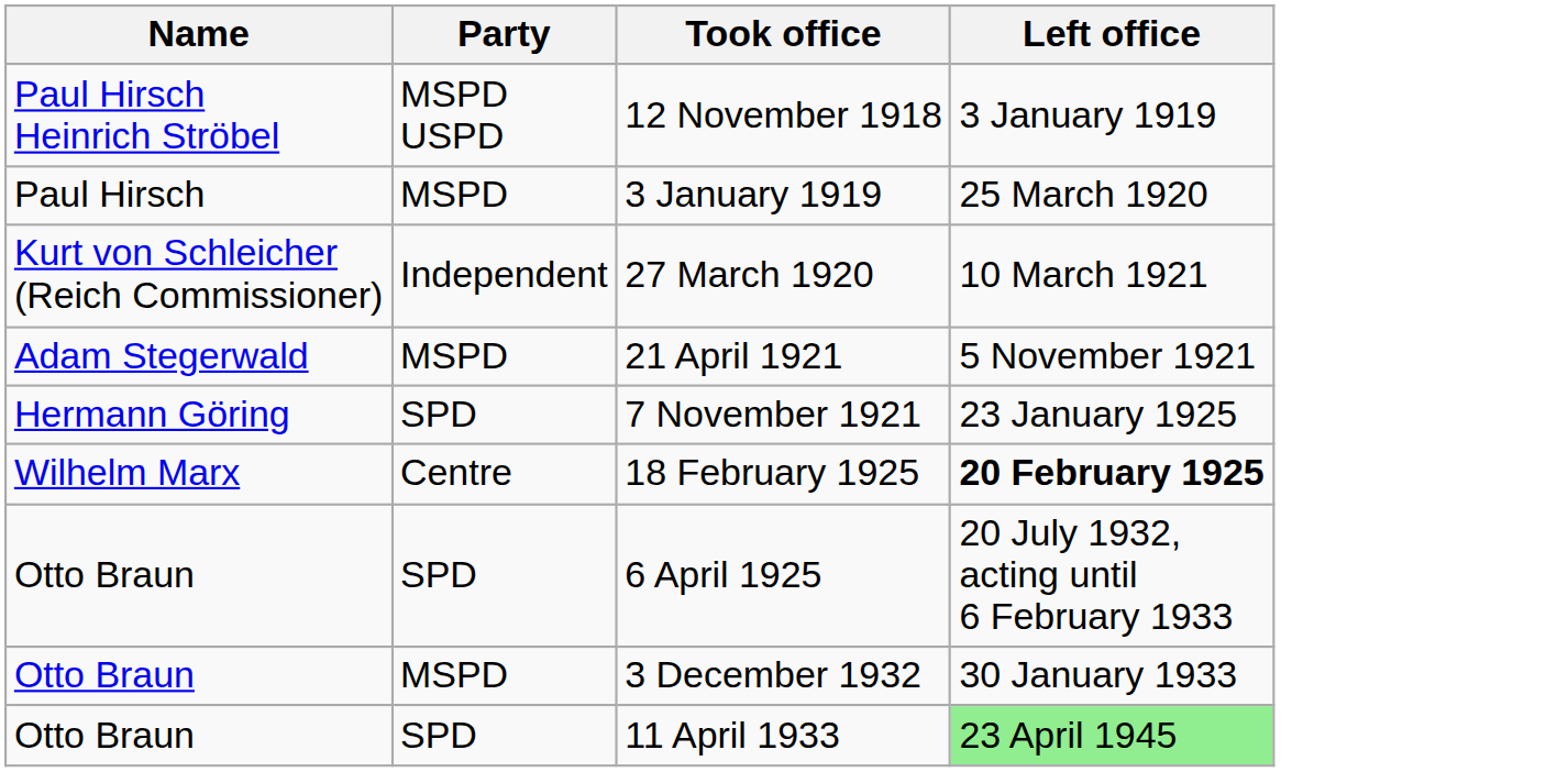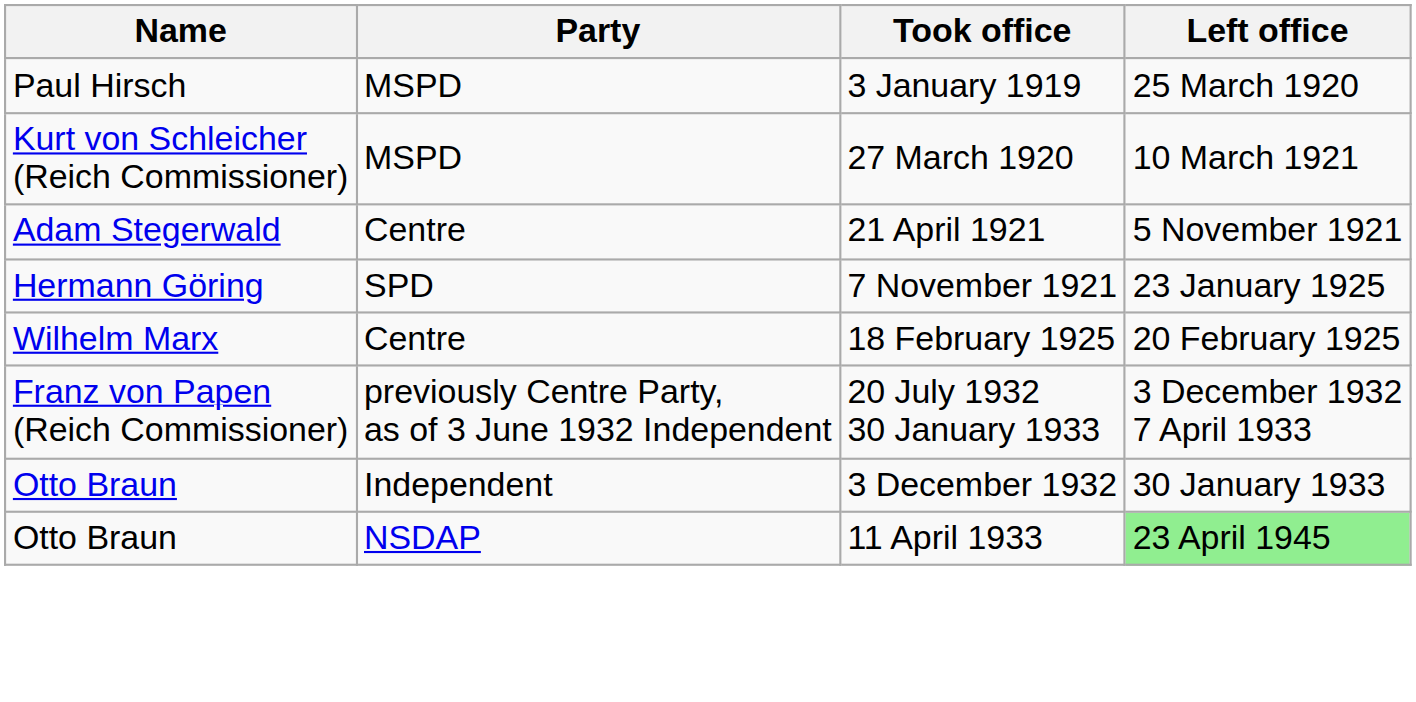- row: Paul Hirsch Heinrich Ströbel | MSPD USPD | 12 November 1918 | 3 January 1919
27 March 1920 | Party: Independent -> MSPD
21 April 1921 | Party: MSPD -> Centre
18 February 1925 | Left office: bold -> normal
- row: Otto Braun | SPD | 6 April 1925 | 20 July 1932, acting until 6 February 1933
+ row: Franz von Papen (Reich Commissioner) | previously Centre Party, as of 3 June 1932 Independent | 20 July 1932 30 January 1933 | 3 December 1932 7 April 1933
3 December 1932 | Party: MSPD -> Independent
11 April 1933 | Party: SPD -> NSDAP
